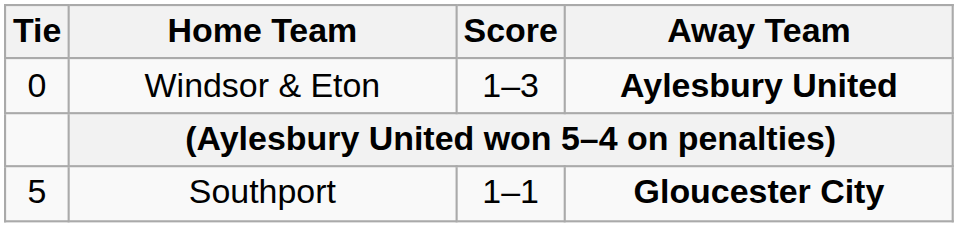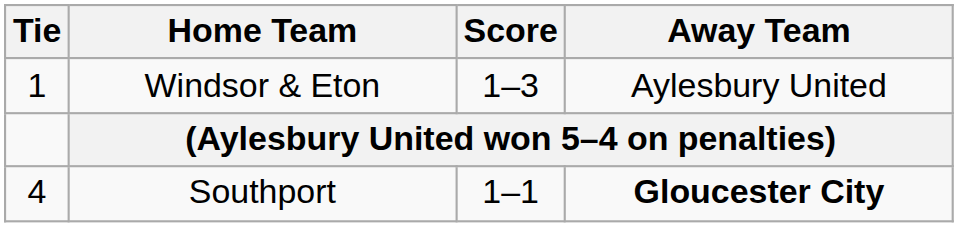Windsor & Eton | Tie: 0 -> 1
Windsor & Eton | Away Team: bold -> normal
Southport | Tie: 5 -> 4
